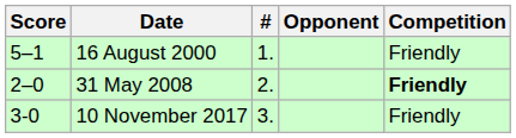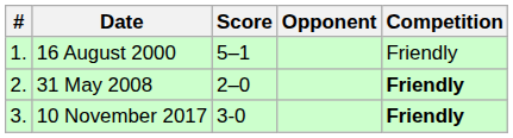columns swapped: # <-> Score
10 November 2017 | Competition: normal -> bold
